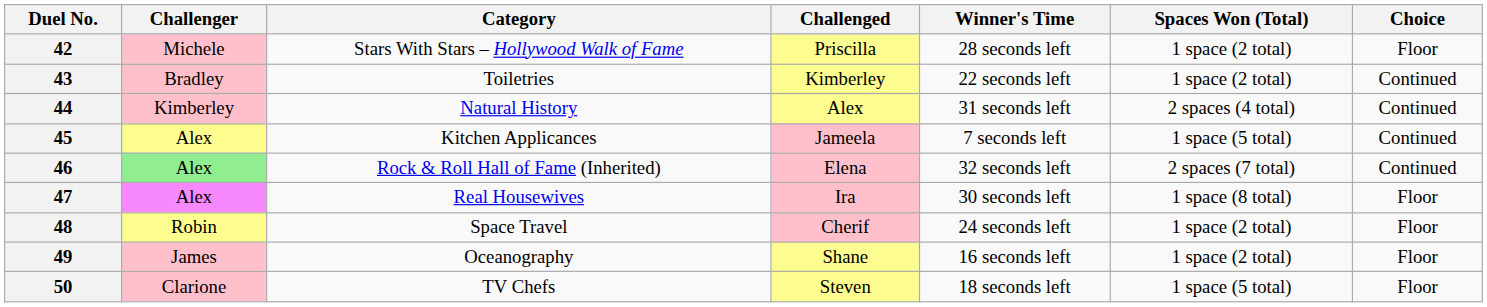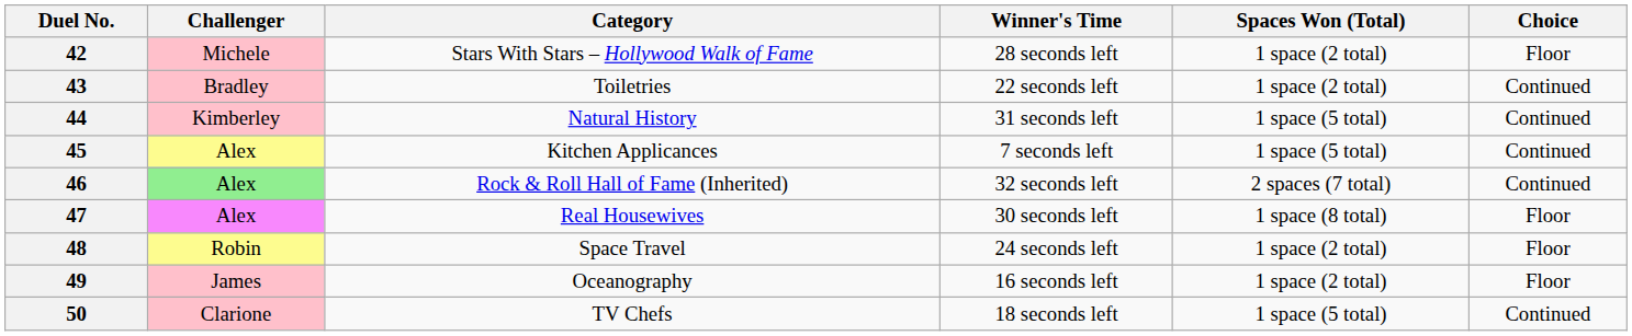- column: Challenged | Priscilla | Kimberley | Alex | Jameela | Elena | Ira | Cherif | Shane | Steven
44 | Spaces Won (Total): 2 spaces (4 total) -> 1 space (5 total)
50 | Choice: Floor -> Continued
